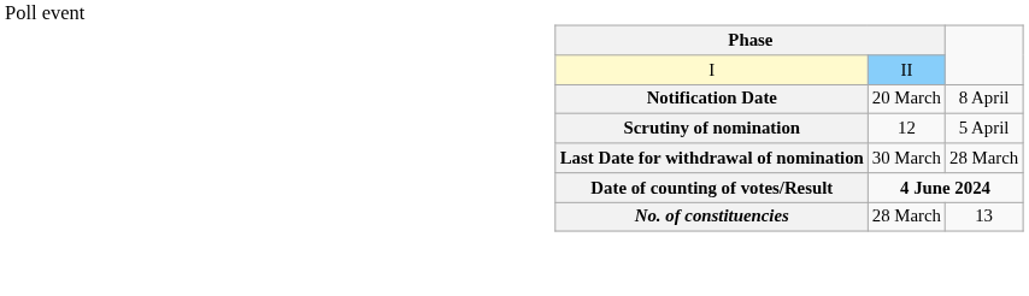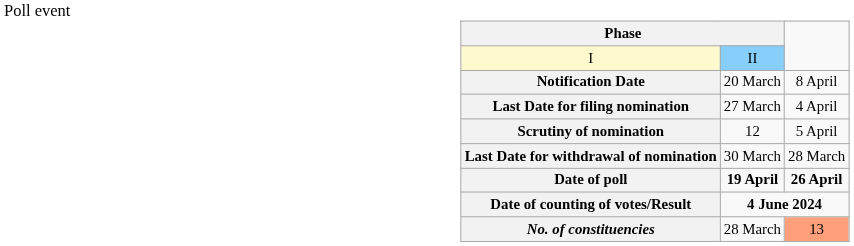+ row: Last Date for filing nomination | 27 March | 4 April
+ row: Date of poll | 19 April | 26 April
No. of constituencies | column 3: no background -> lightsalmon background
